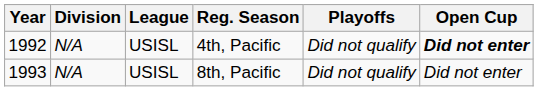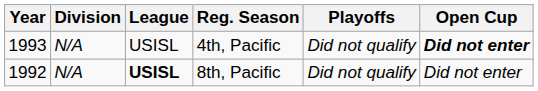4th, Pacific | Year: 1992 -> 1993
8th, Pacific | Year: 1993 -> 1992
8th, Pacific | League: normal -> bold
